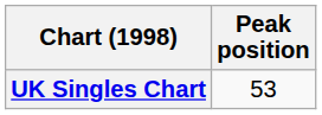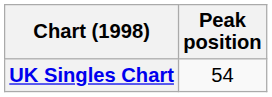UK Singles Chart | Peak position: 53 -> 54
